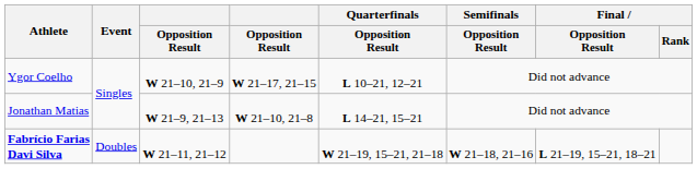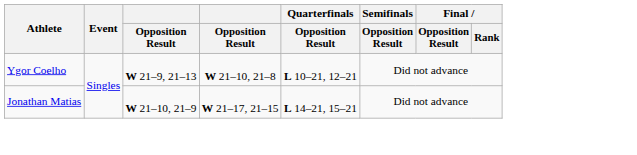Ygor Coelho | column 3: W 21–10, 21–9 -> W 21–9, 21–13
Ygor Coelho | column 4: W 21–17, 21–15 -> W 21–10, 21–8
Jonathan Matias | column 3: W 21–9, 21–13 -> W 21–10, 21–9
Jonathan Matias | column 4: W 21–10, 21–8 -> W 21–17, 21–15
- row: Fabrício Farias Davi Silva | Doubles | W 21–11, 21–12 | W 21–19, 15–21, 21–18 | W 21–18, 21–16 | L 21–19, 15–21, 18–21
